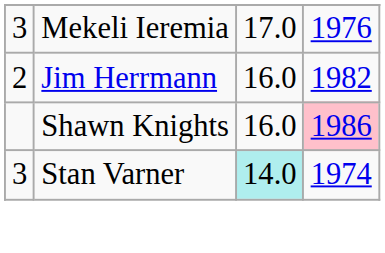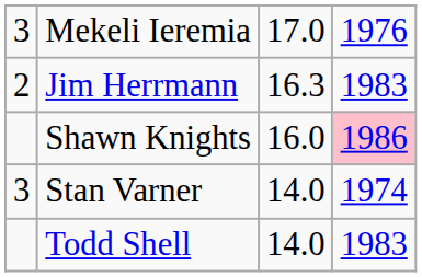Jim Herrmann | column 3: 16.0 -> 16.3
Jim Herrmann | column 4: 1982 -> 1983
Stan Varner | column 3: paleturquoise background -> no background
+ row: Todd Shell | 14.0 | 1983
